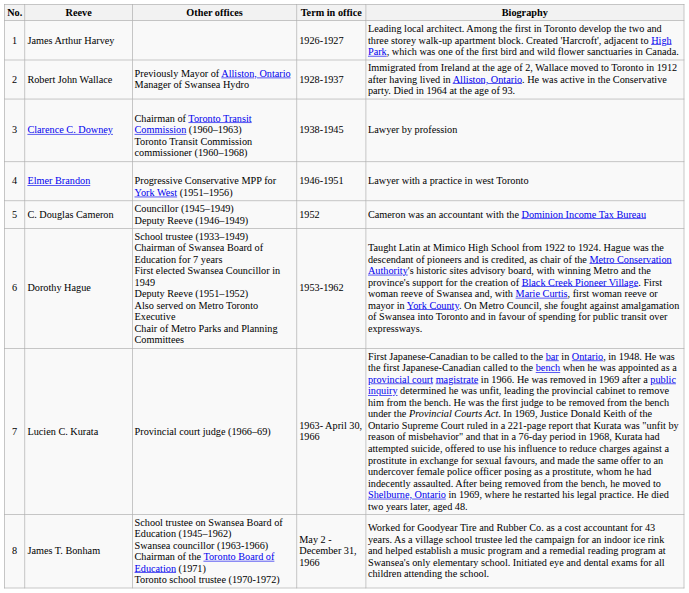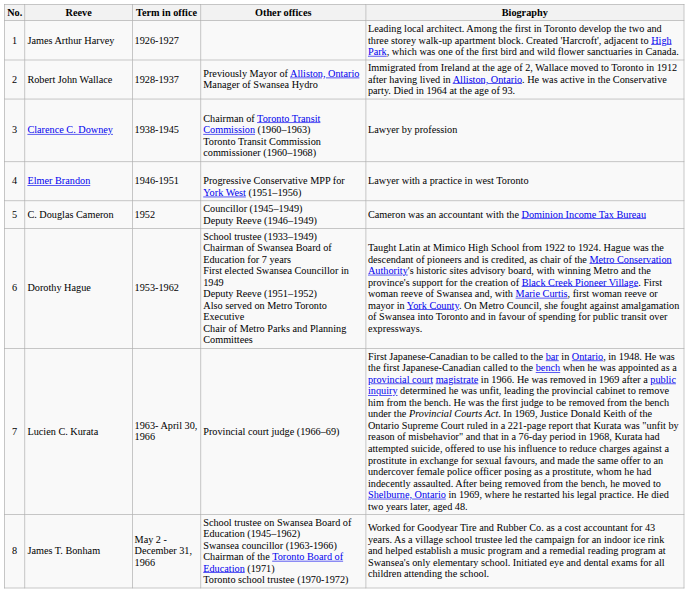columns swapped: Term in office <-> Other offices
